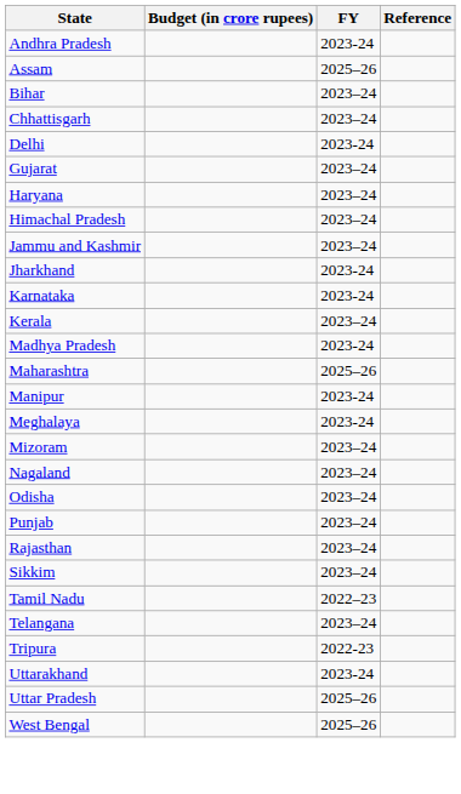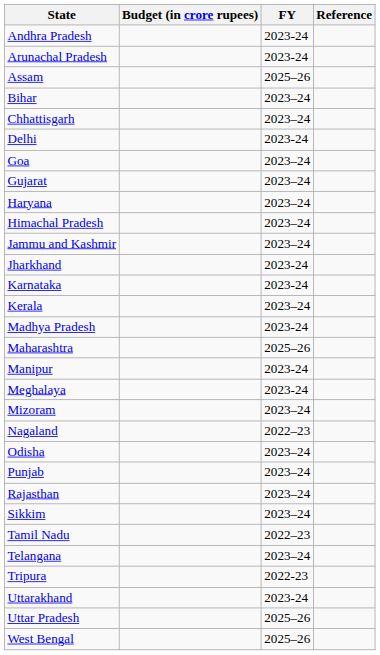+ row: Arunachal Pradesh | 2023-24
+ row: Goa | 2023–24
Nagaland | FY: 2023–24 -> 2022–23
